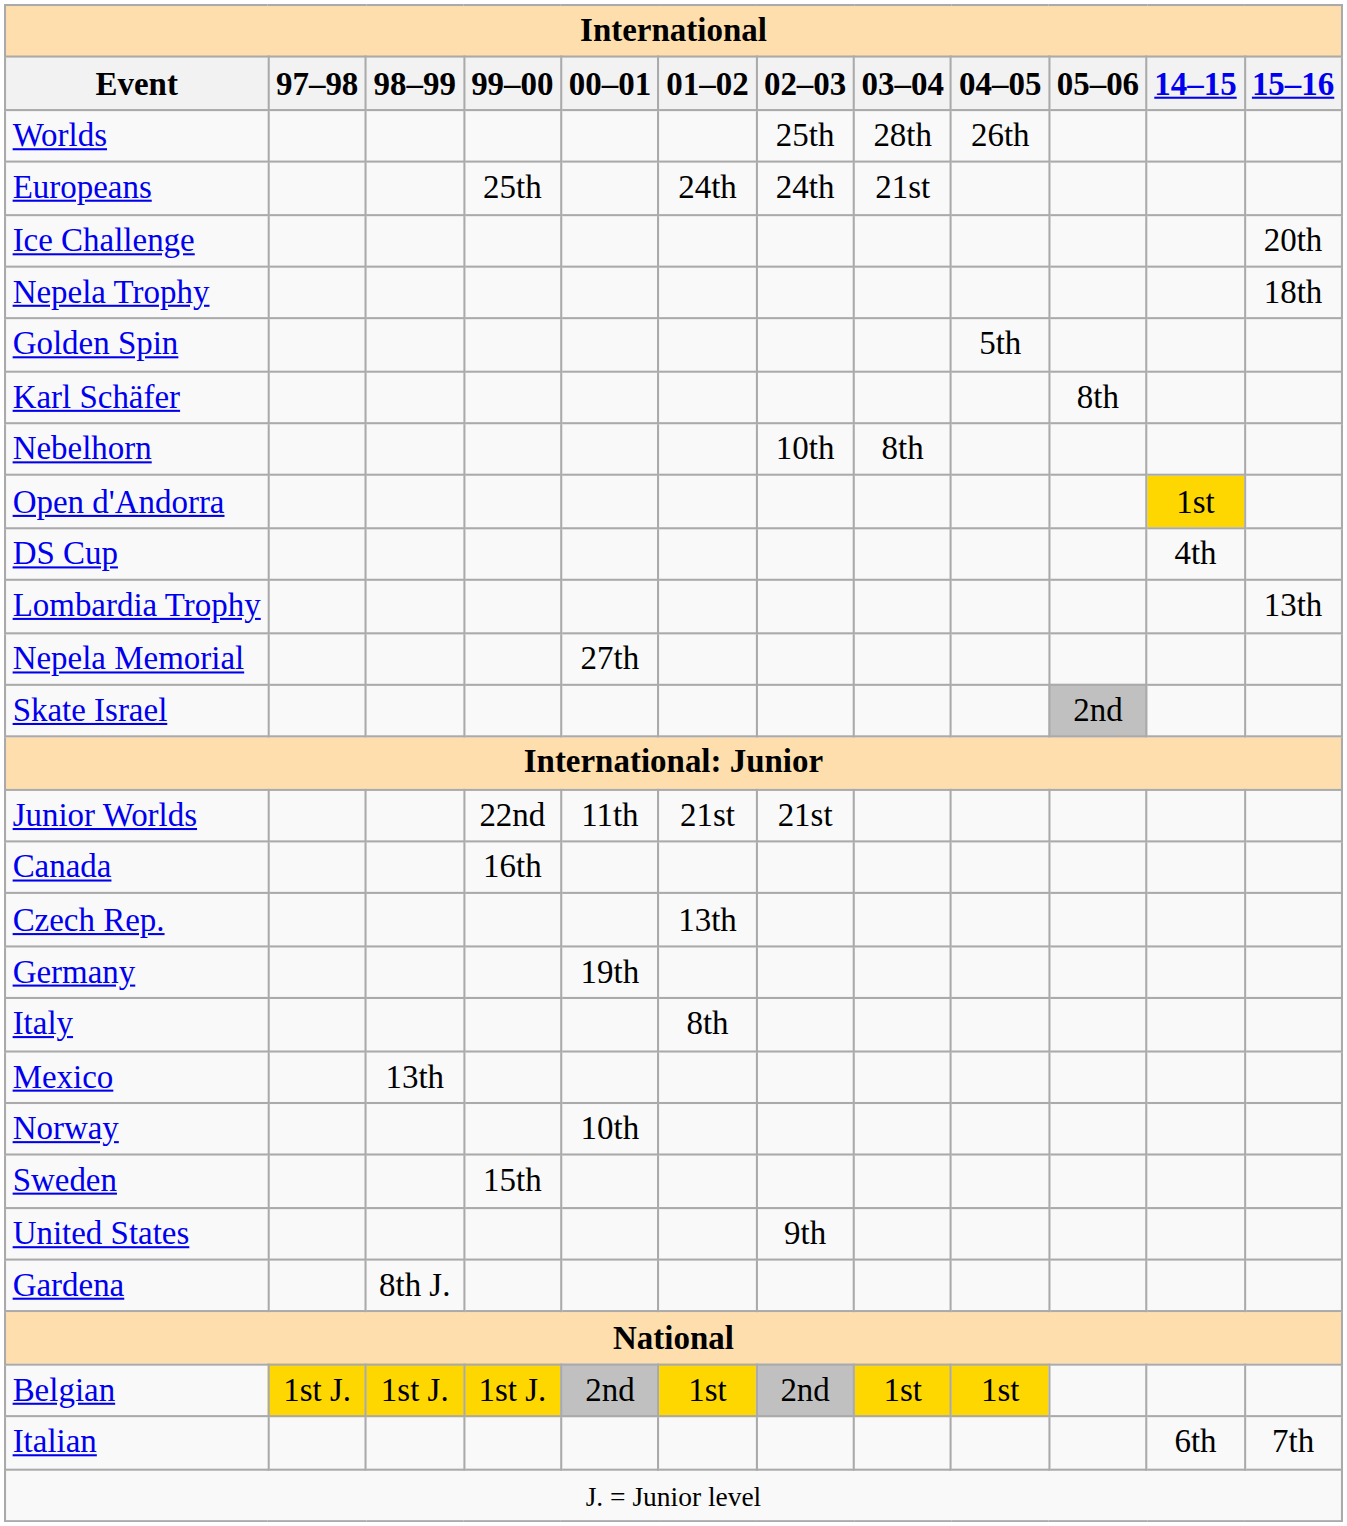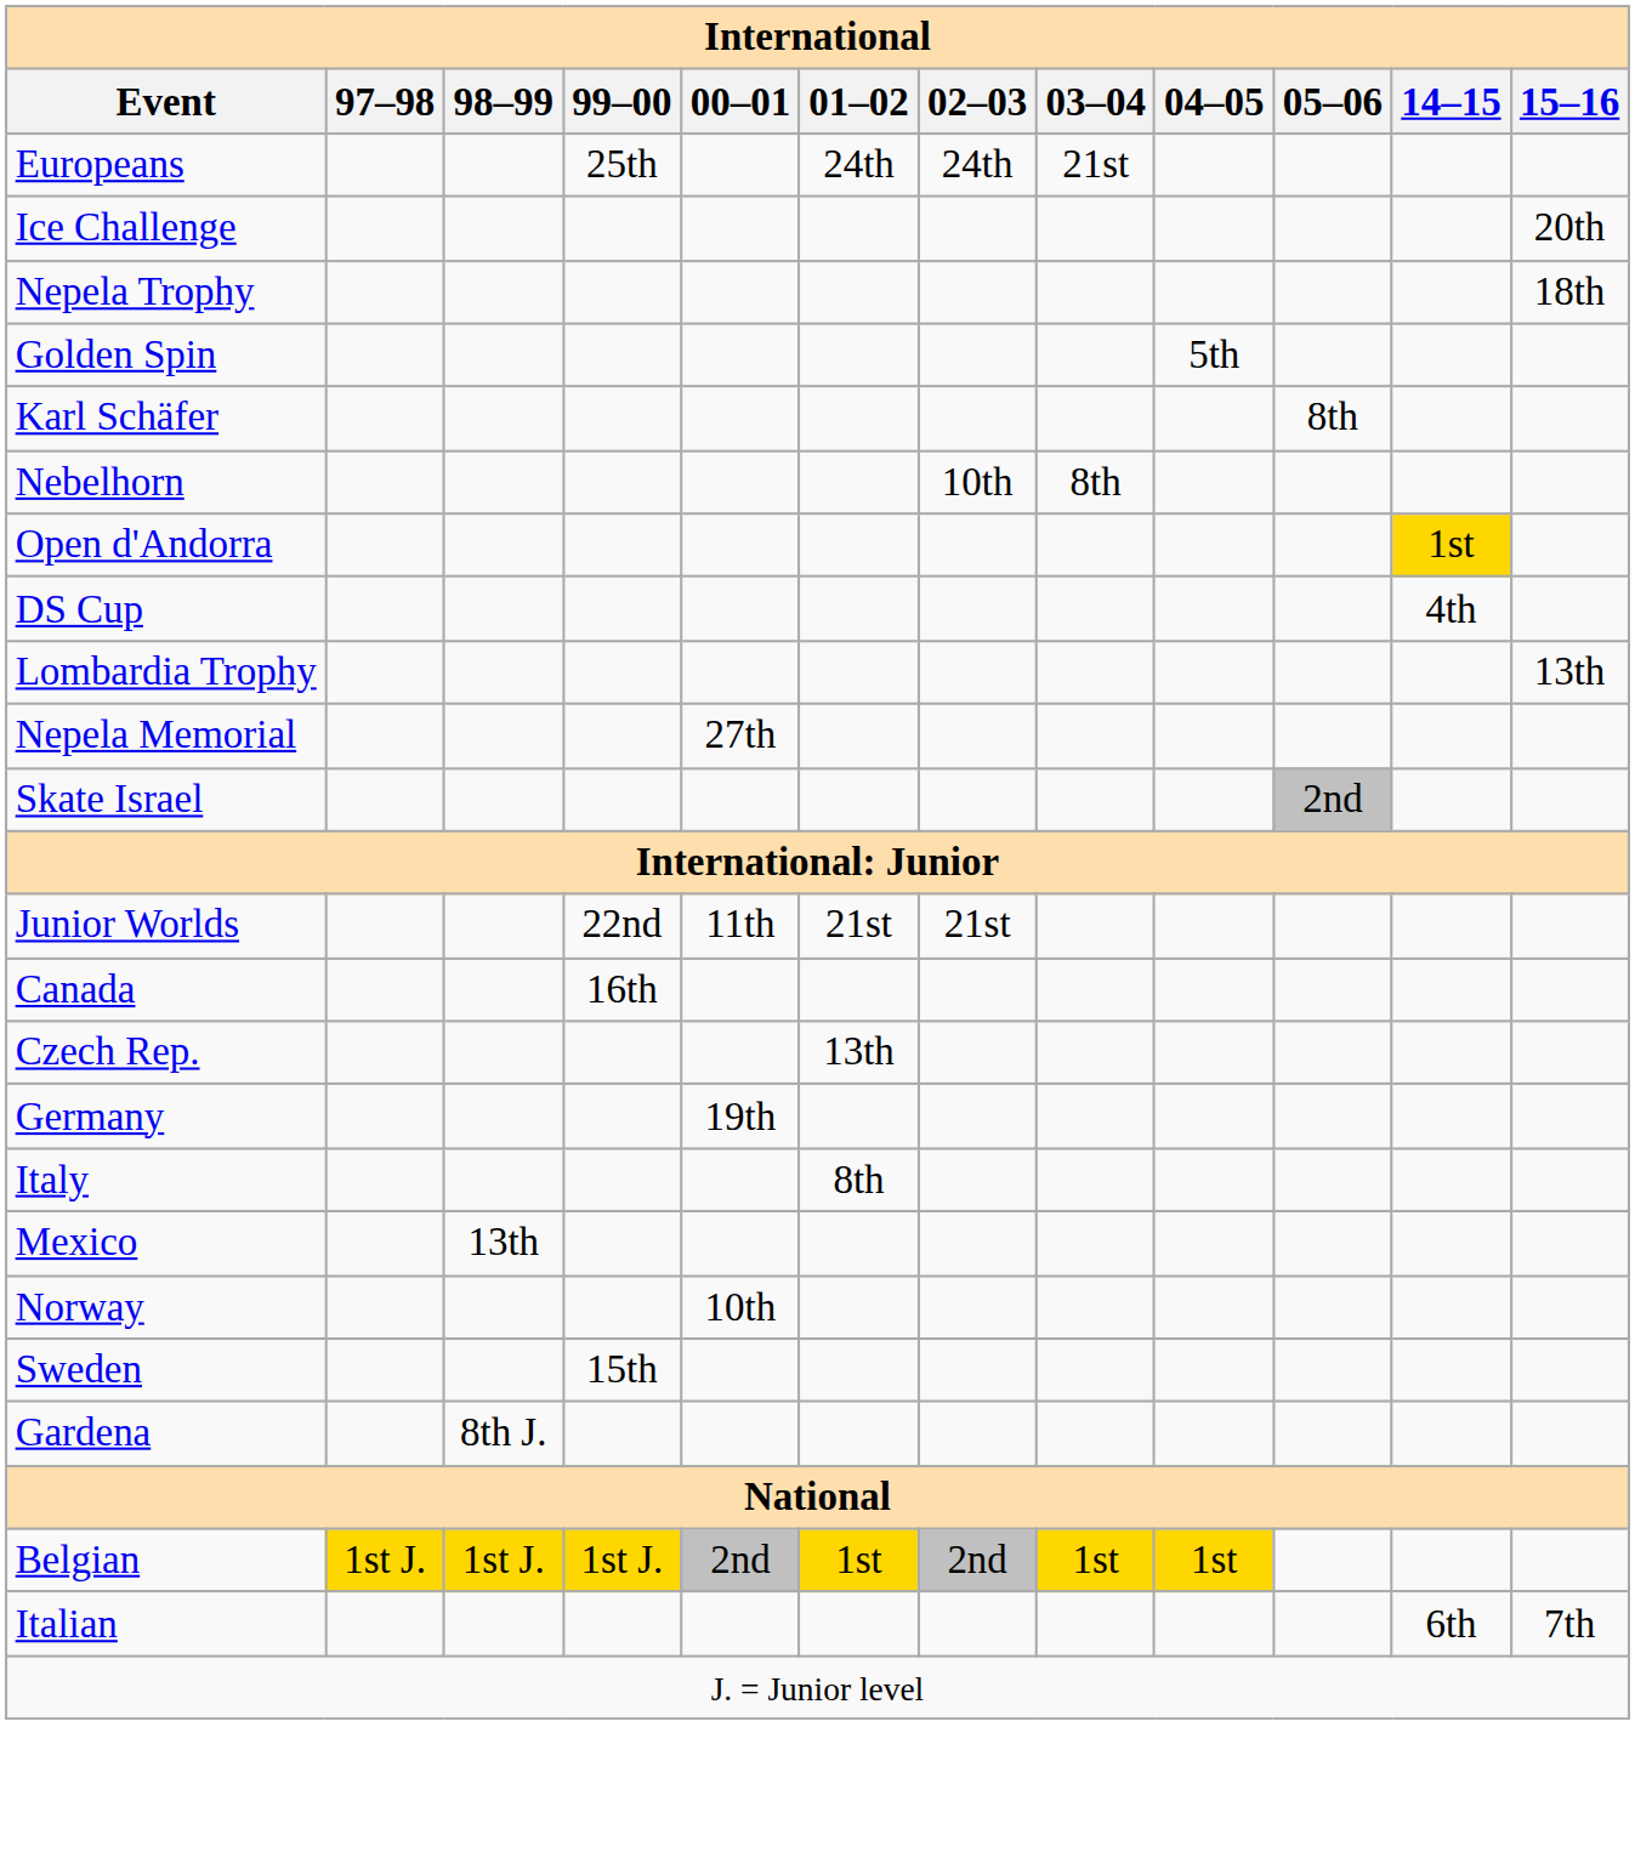- row: Worlds | 25th | 28th | 26th
- row: United States | 9th
